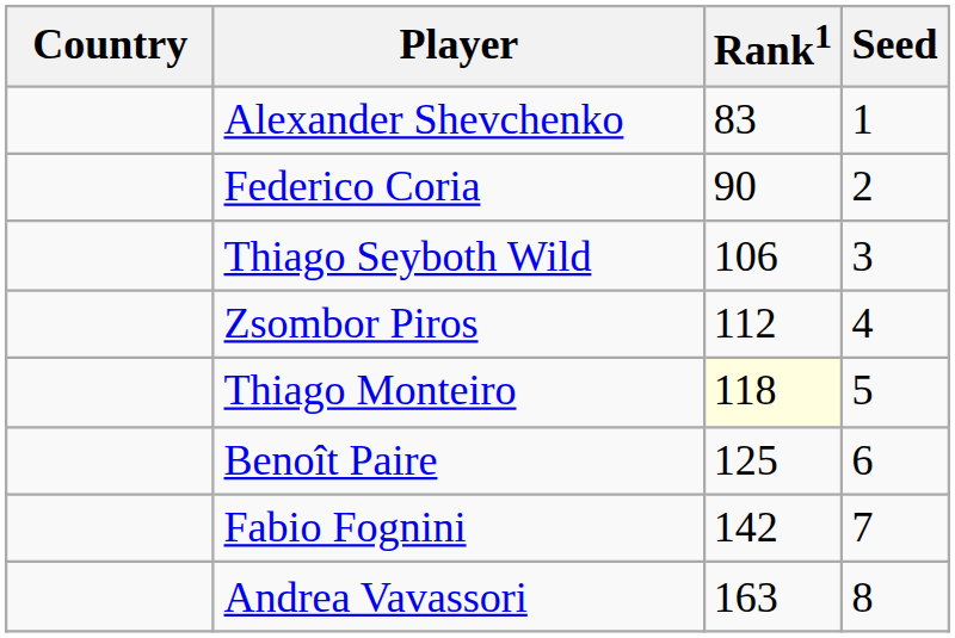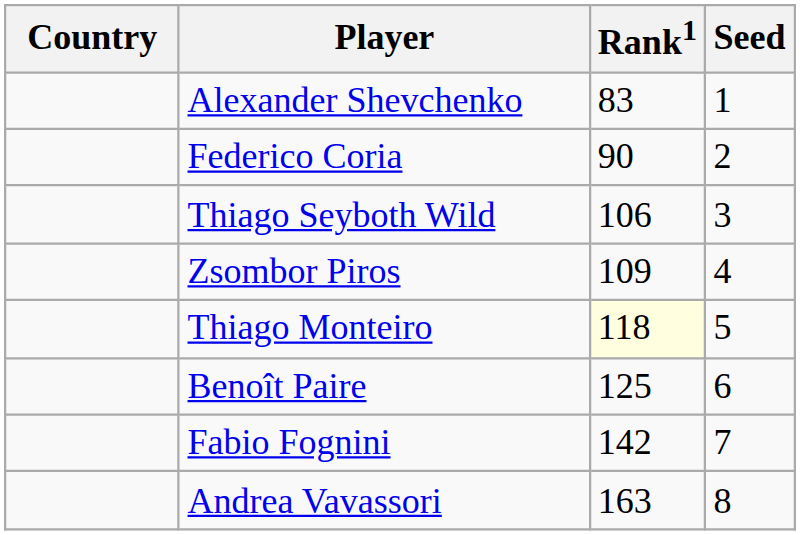Zsombor Piros | Rank1: 112 -> 109
